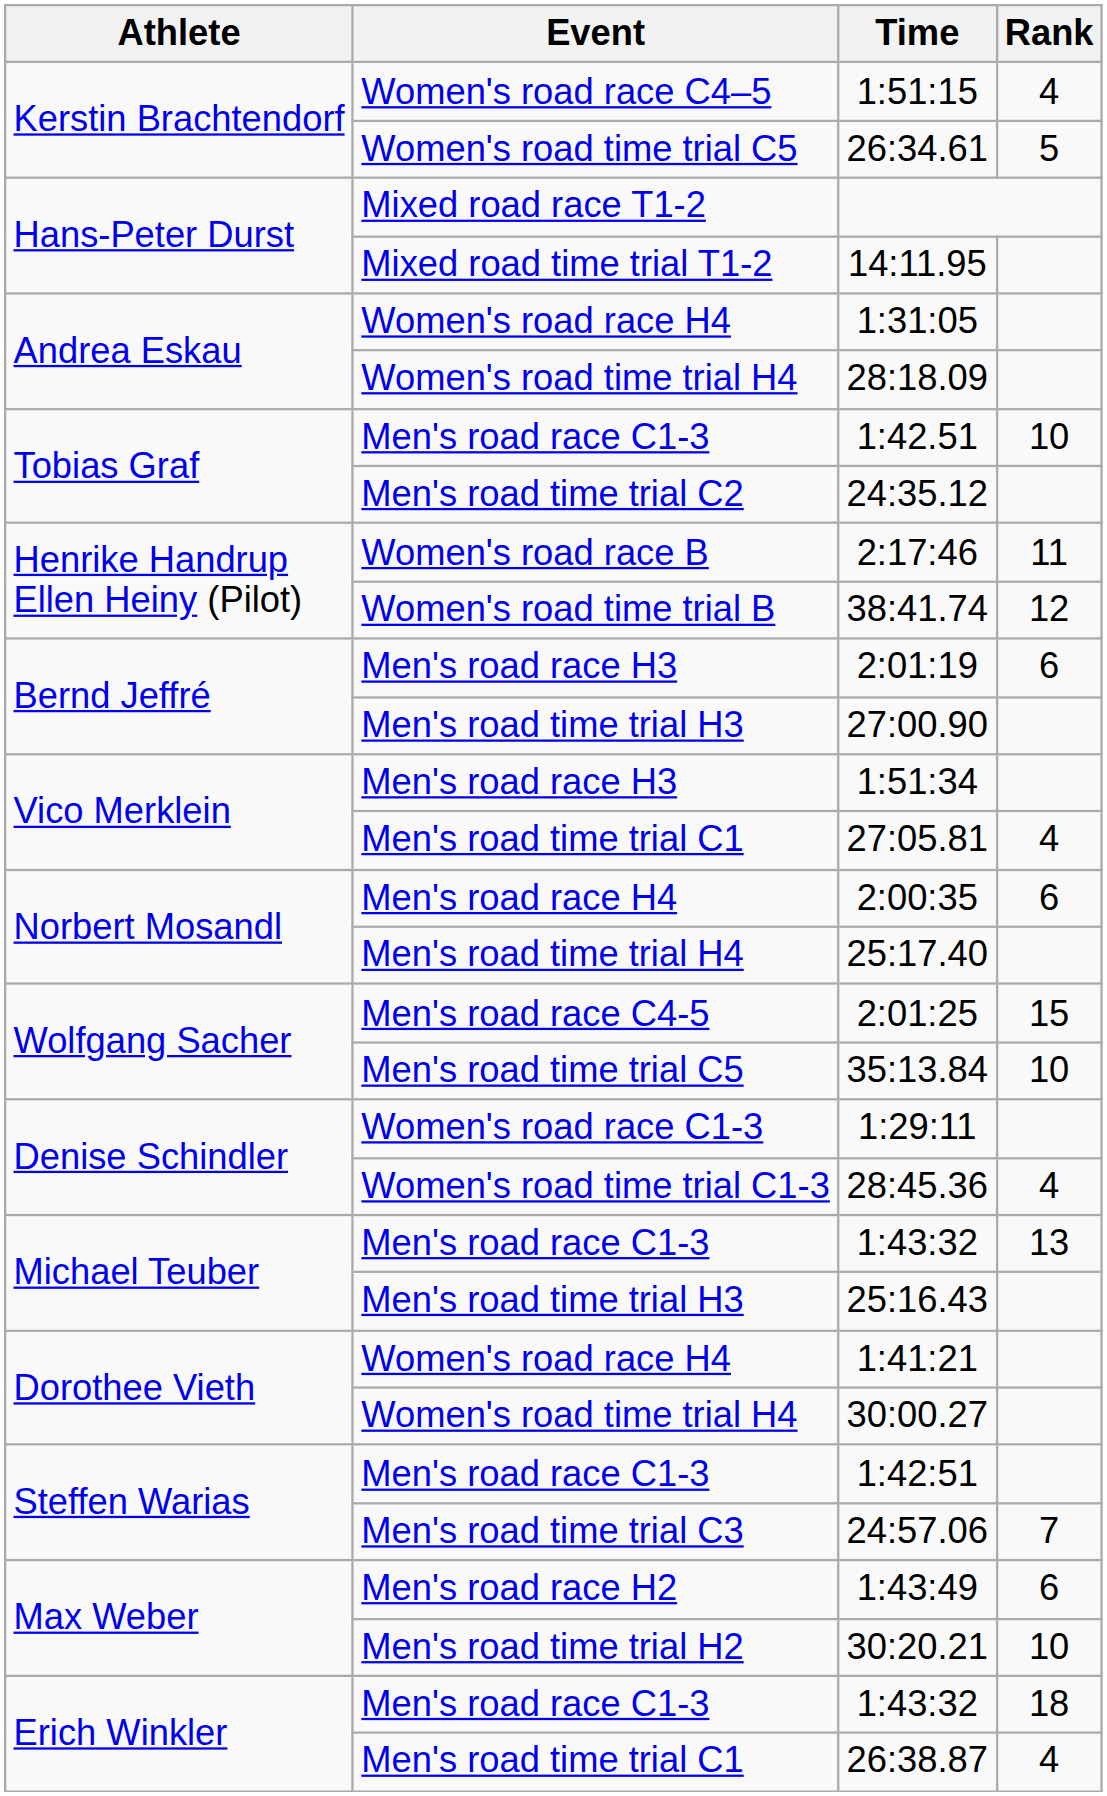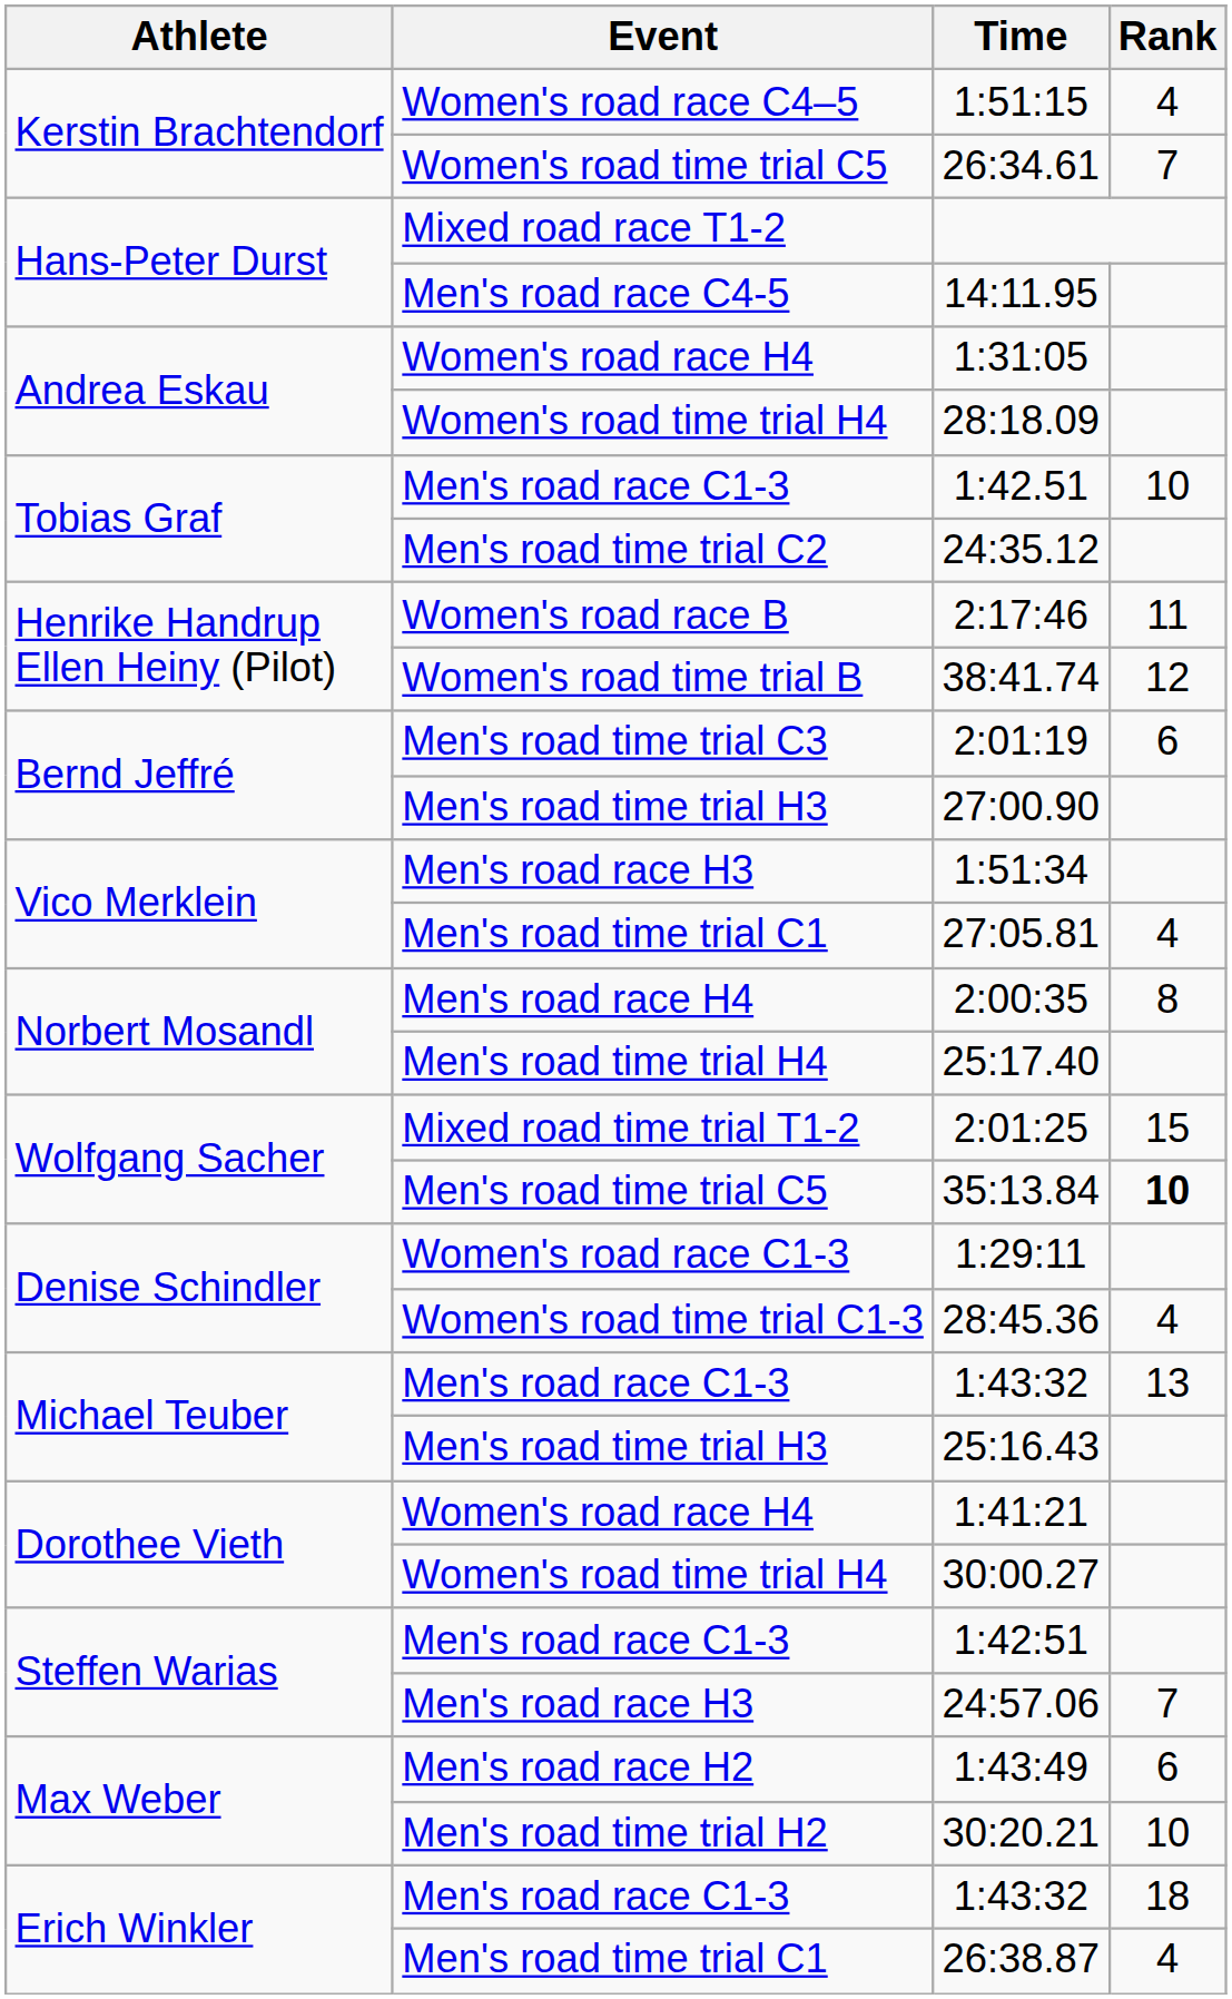26:34.61 | Rank: 5 -> 7
14:11.95 | Event: Mixed road time trial T1-2 -> Men's road race C4-5
2:01:19 | Event: Men's road race H3 -> Men's road time trial C3
2:00:35 | Rank: 6 -> 8
2:01:25 | Event: Men's road race C4-5 -> Mixed road time trial T1-2
35:13.84 | Rank: normal -> bold
24:57.06 | Event: Men's road time trial C3 -> Men's road race H3
